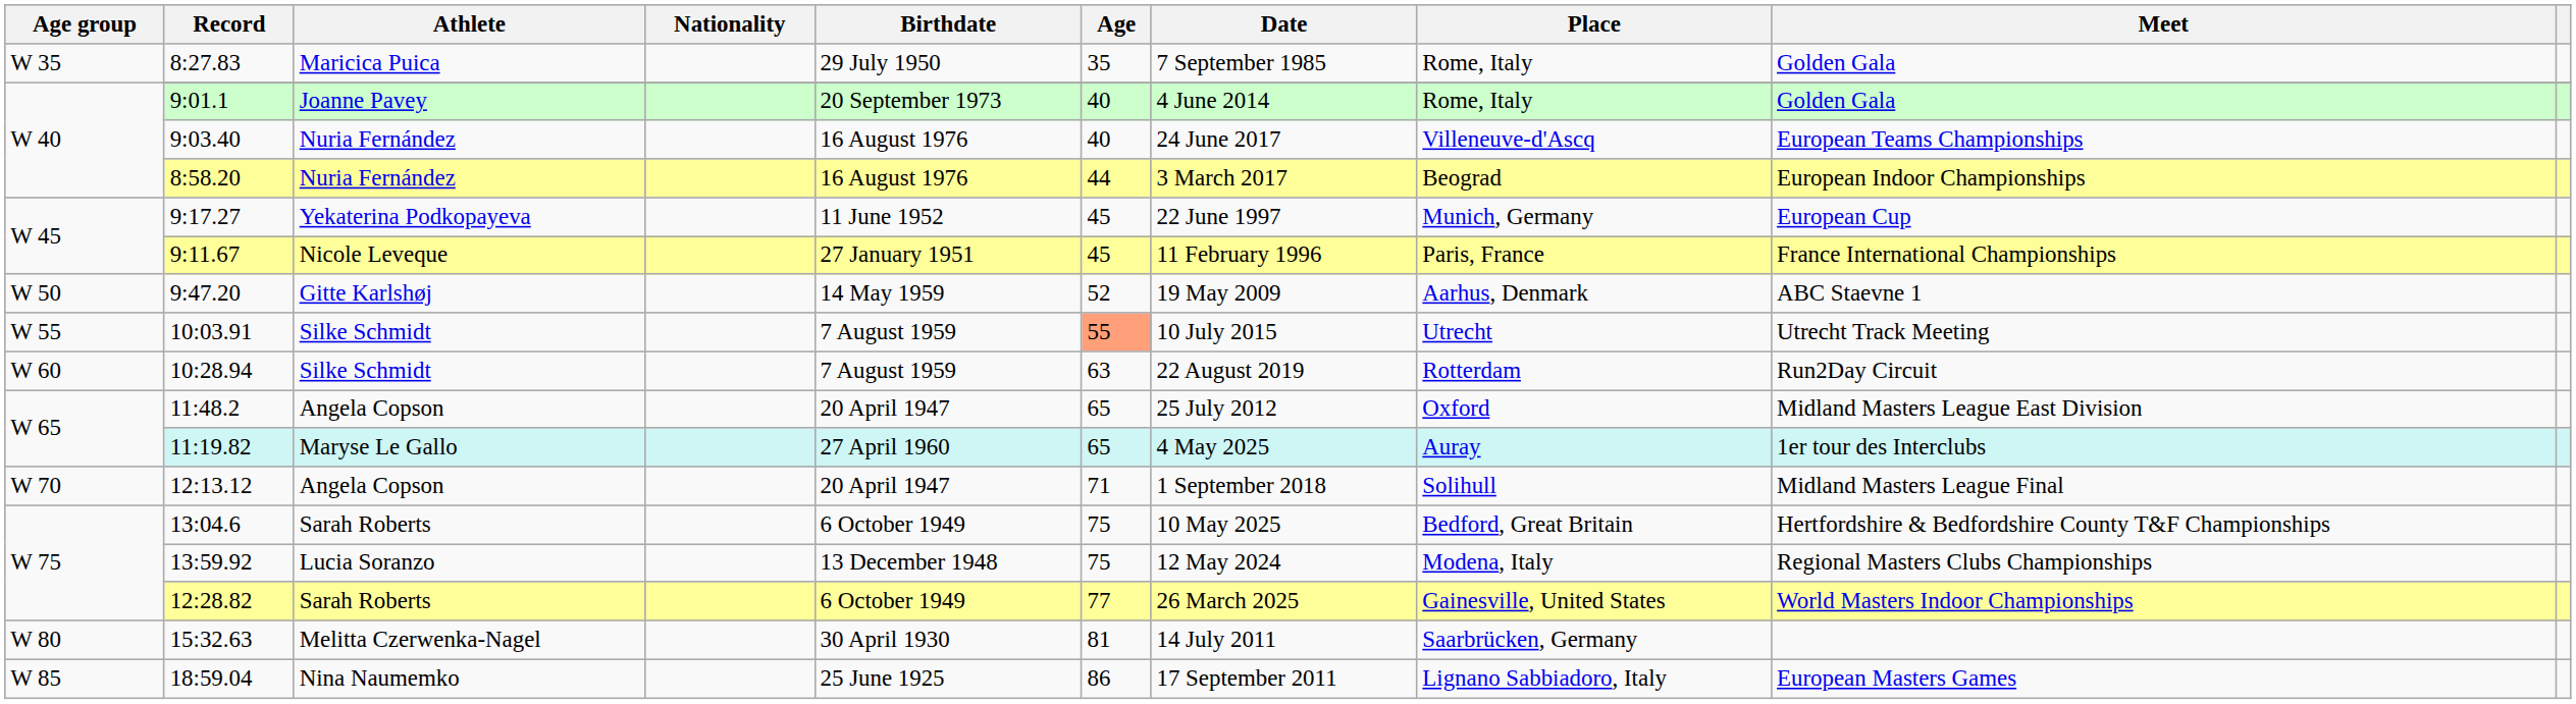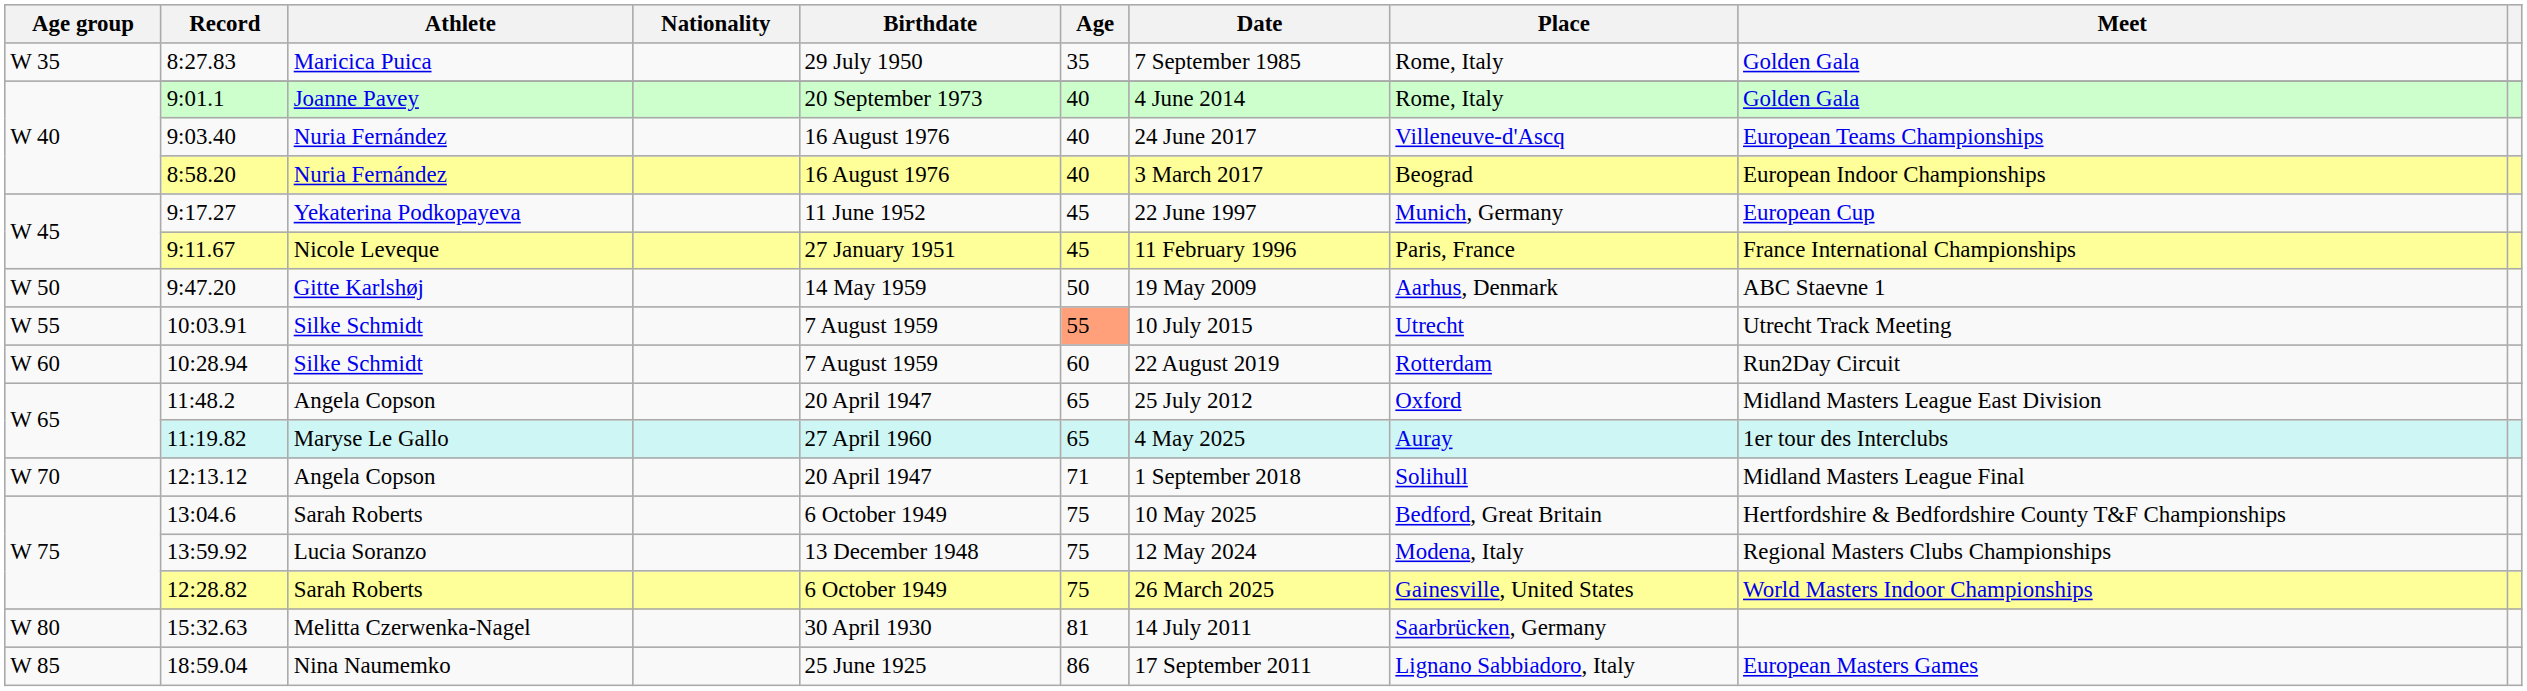8:58.20 | Age: 44 -> 40
9:47.20 | Age: 52 -> 50
10:28.94 | Age: 63 -> 60
12:28.82 | Age: 77 -> 75
